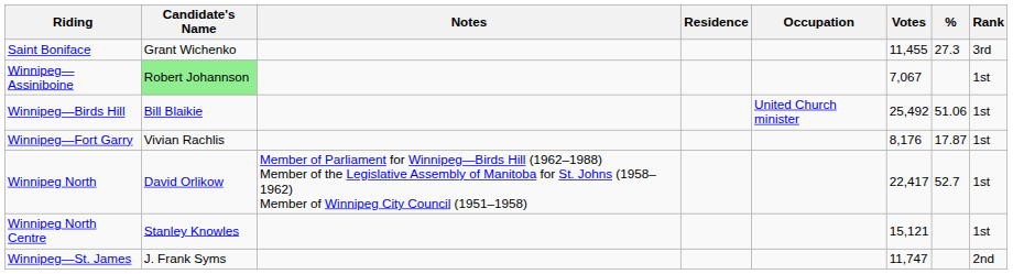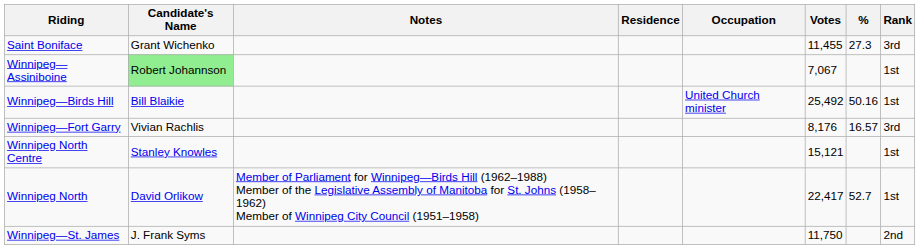Winnipeg—Birds Hill | %: 51.06 -> 50.16
Winnipeg—Fort Garry | %: 17.87 -> 16.57
Winnipeg—Fort Garry | Rank: 1st -> 3rd
rows swapped: Winnipeg North <-> Winnipeg North Centre
Winnipeg—St. James | Votes: 11,747 -> 11,750
